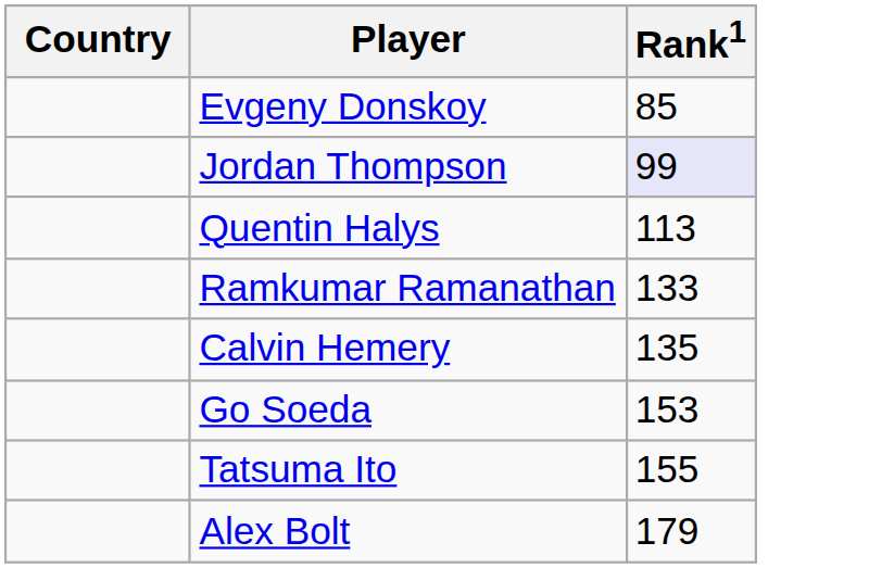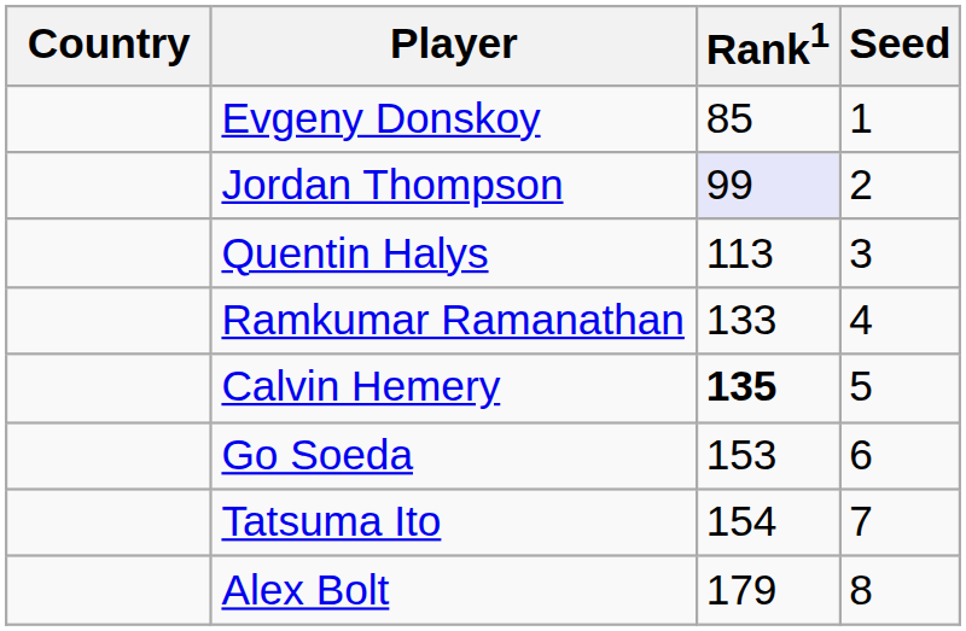+ column: Seed | 1 | 2 | 3 | 4 | 5 | 6 | 7 | 8
Calvin Hemery | Rank1: normal -> bold
Tatsuma Ito | Rank1: 155 -> 154
